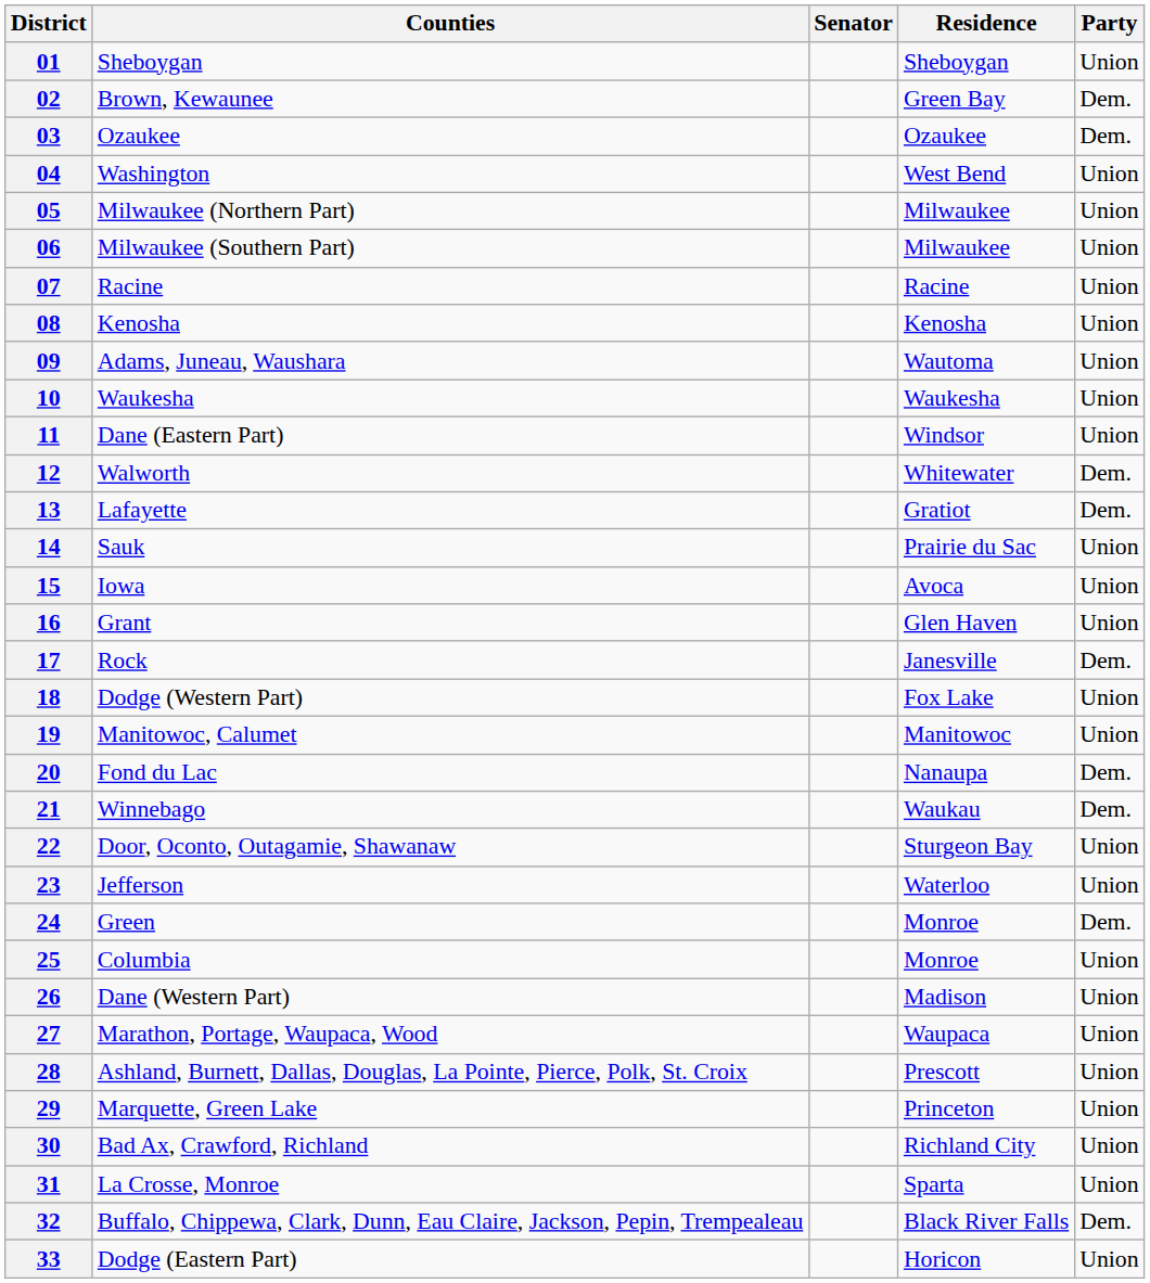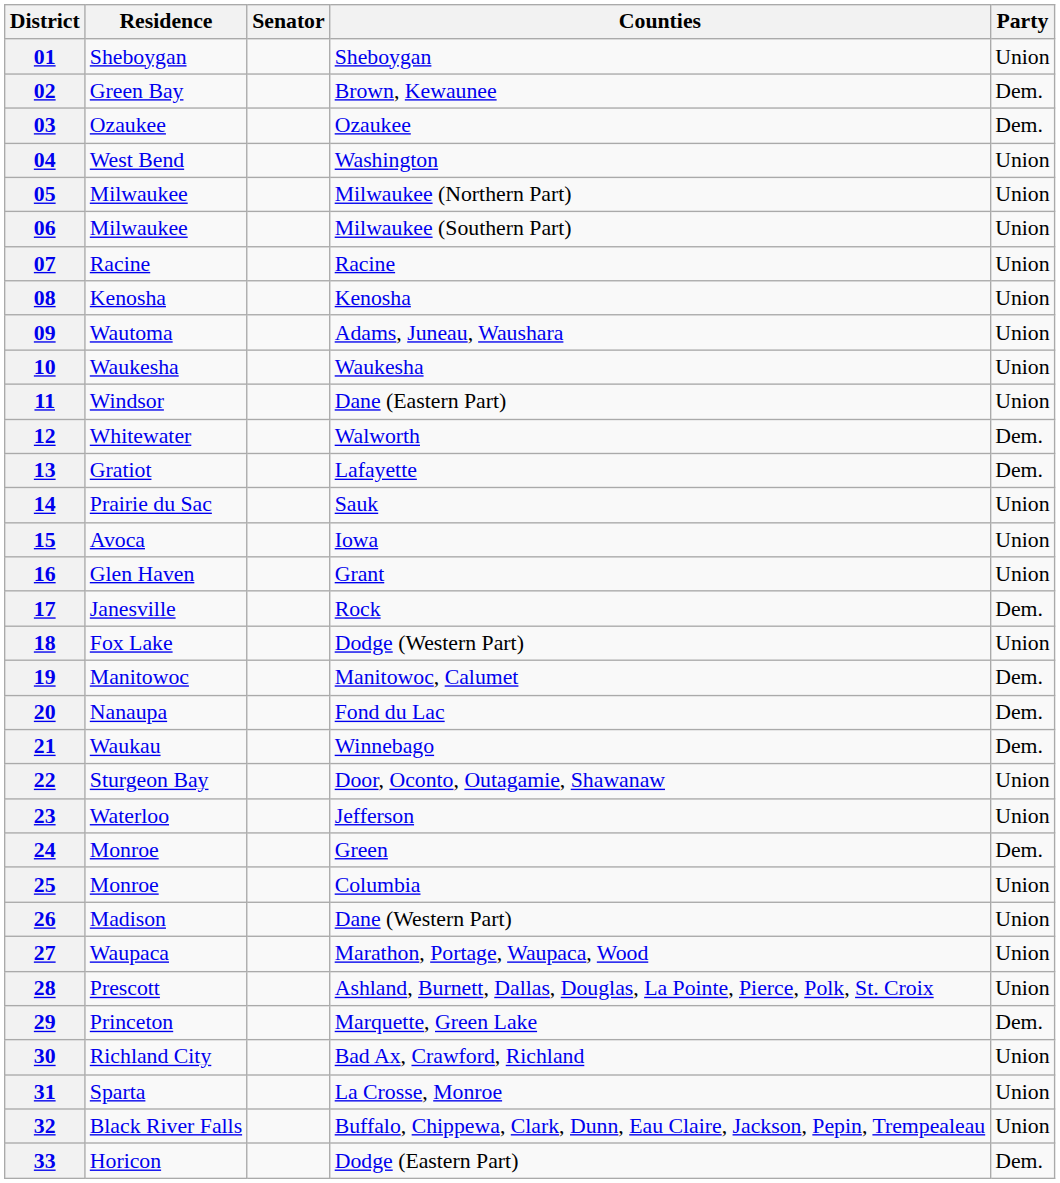columns swapped: Counties <-> Residence
19 | Party: Union -> Dem.
29 | Party: Union -> Dem.
32 | Party: Dem. -> Union
33 | Party: Union -> Dem.
